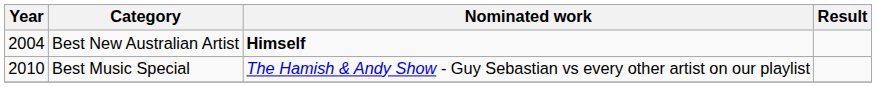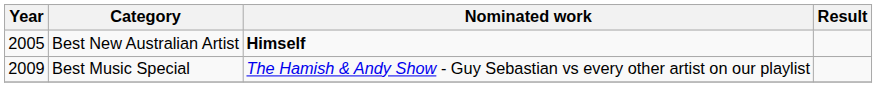Best New Australian Artist | Year: 2004 -> 2005
Best Music Special | Year: 2010 -> 2009
